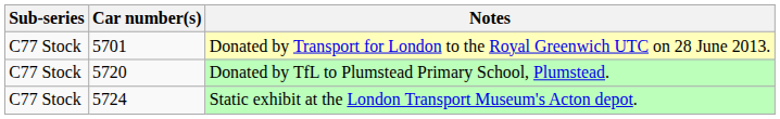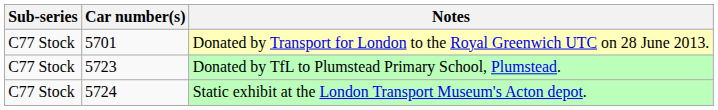Donated by TfL to Plumstead Primary School, Plumstead. | Car number(s): 5720 -> 5723
